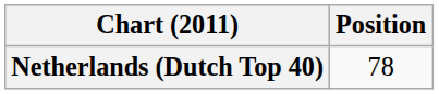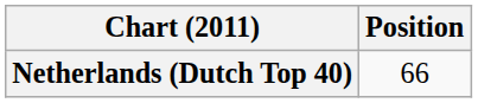Netherlands (Dutch Top 40) | Position: 78 -> 66
